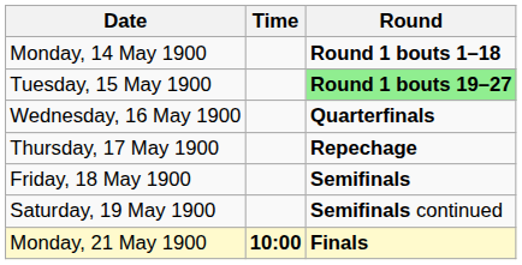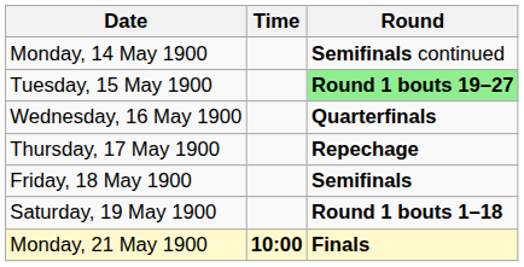Monday, 14 May 1900 | Round: Round 1 bouts 1–18 -> Semifinals continued
Saturday, 19 May 1900 | Round: Semifinals continued -> Round 1 bouts 1–18
